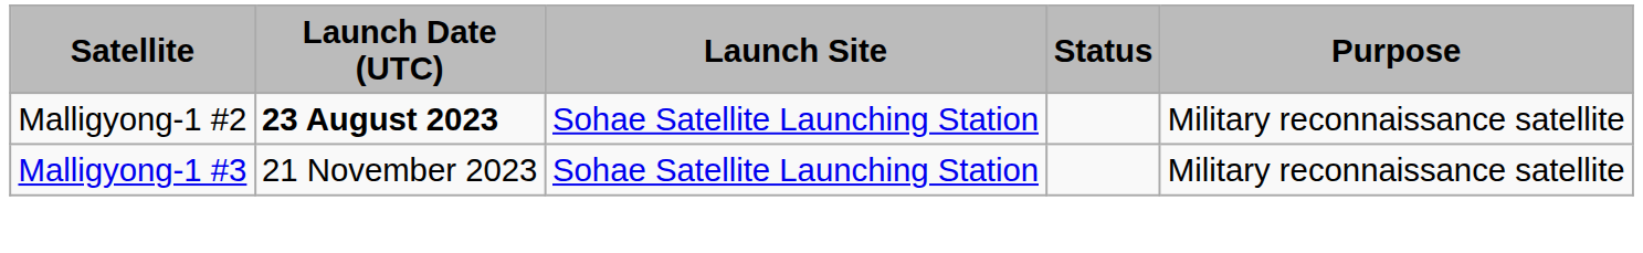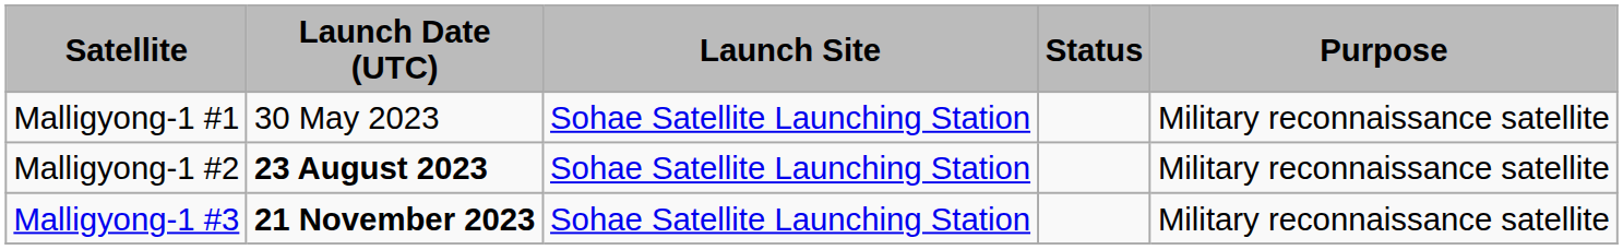+ row: Malligyong-1 #1 | 30 May 2023 | Sohae Satellite Launching Station | Military reconnaissance satellite
Malligyong-1 #3 | Launch Date (UTC): normal -> bold
